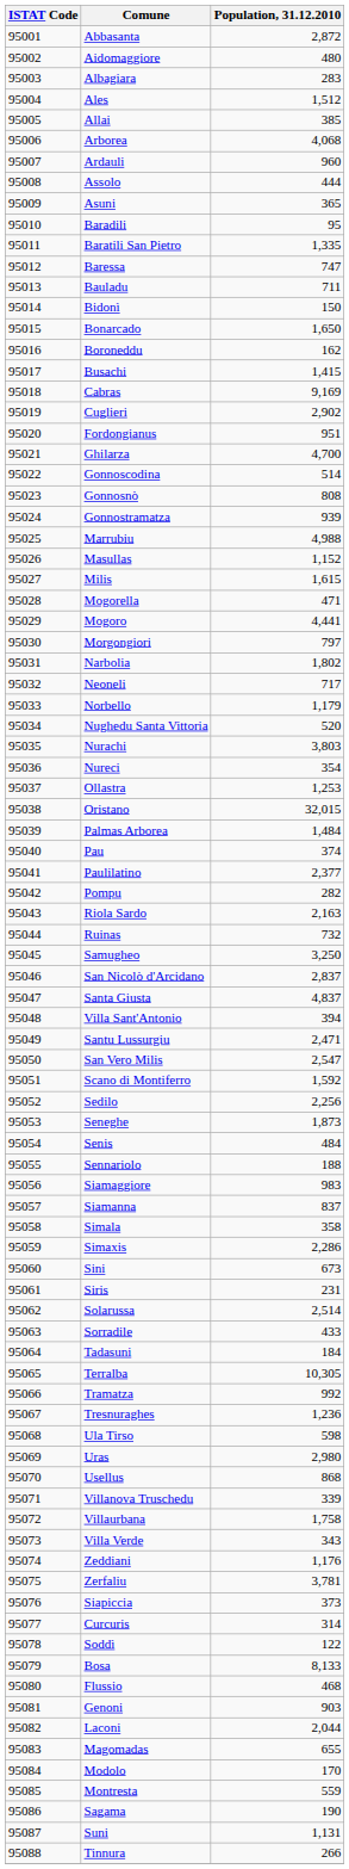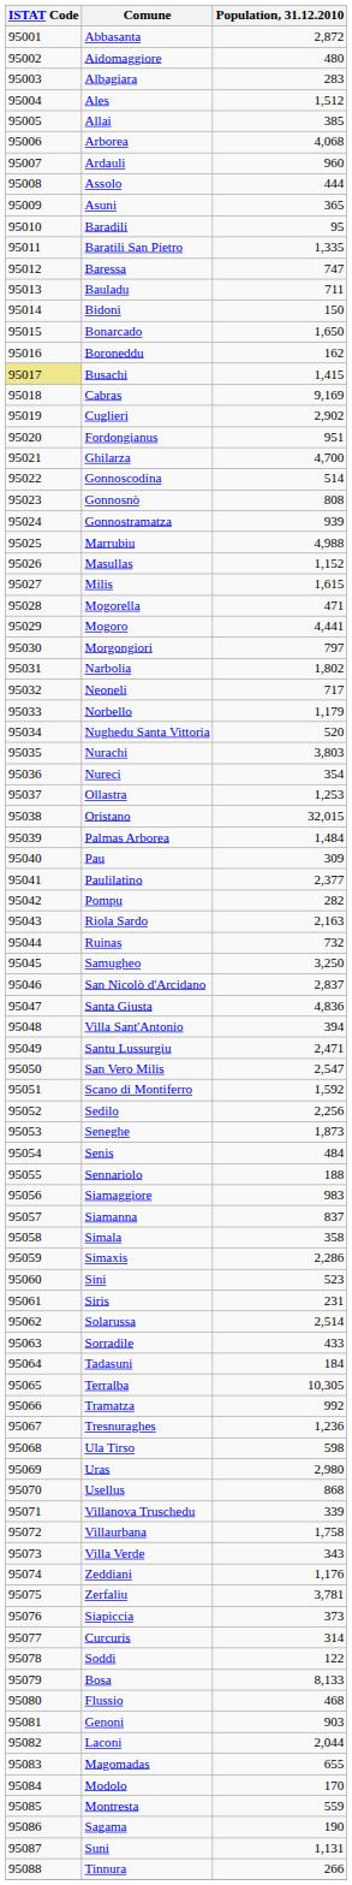Busachi | ISTAT Code: no background -> khaki background
Pau | Population, 31.12.2010: 374 -> 309
Santa Giusta | Population, 31.12.2010: 4,837 -> 4,836
Sini | Population, 31.12.2010: 673 -> 523
